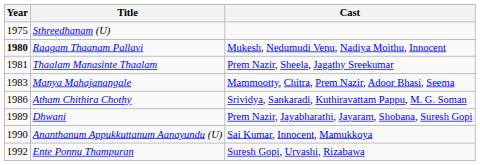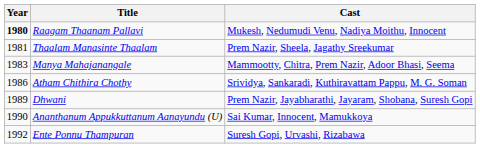- row: 1975 | Sthreedhanam (U)
